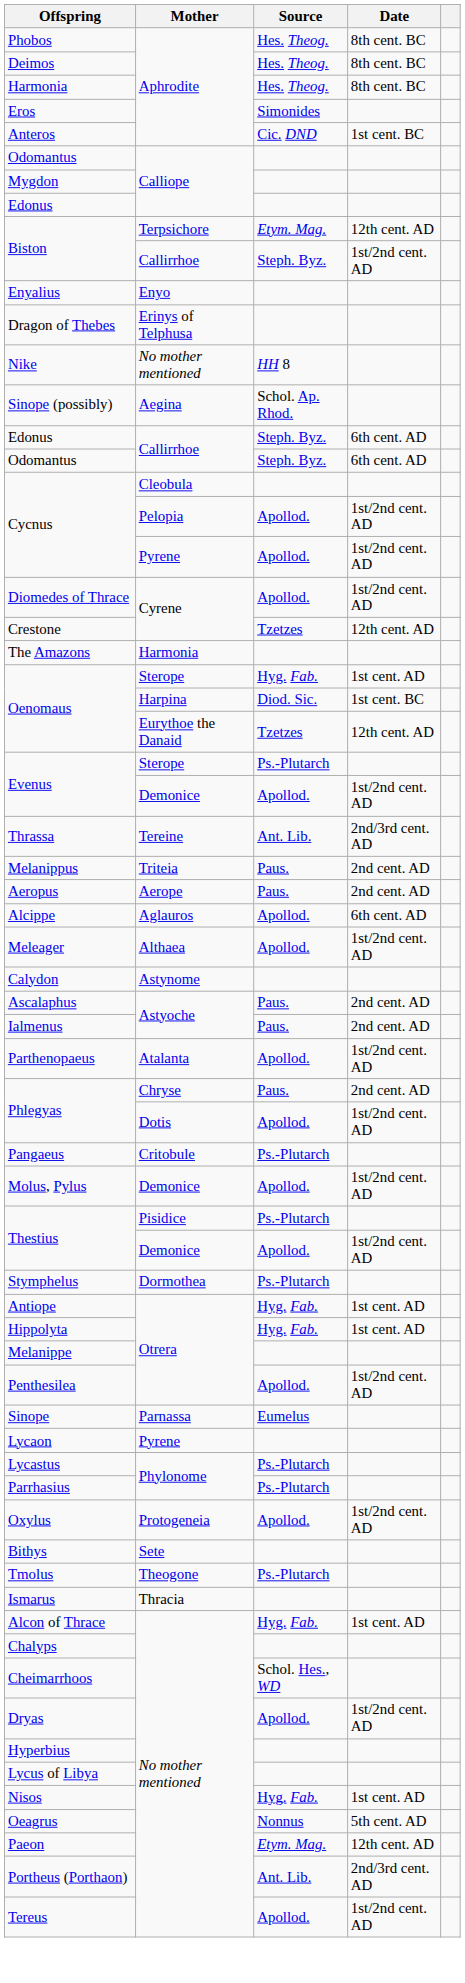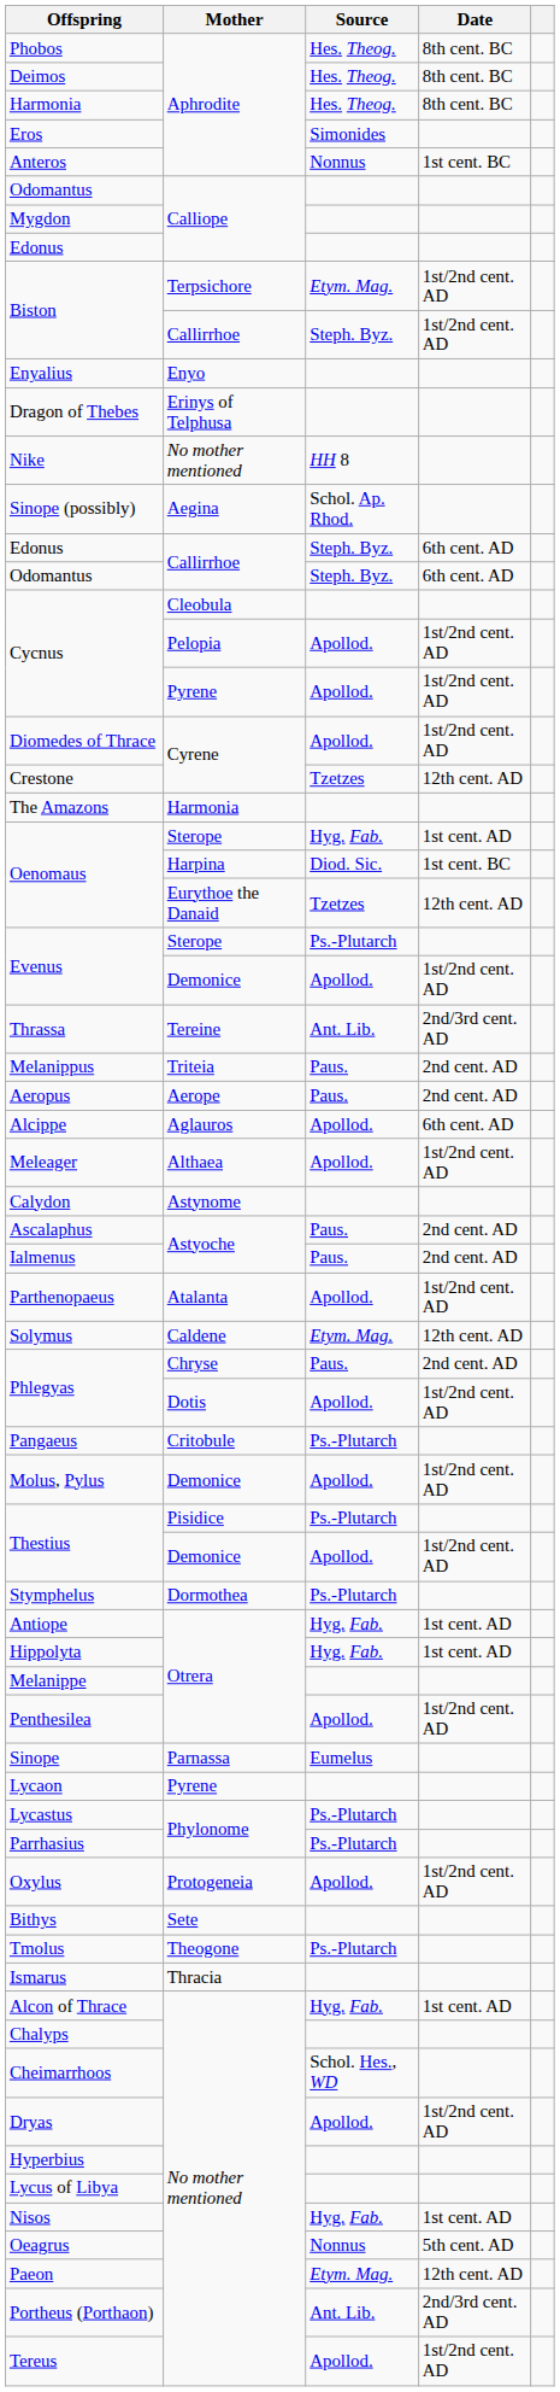Anteros | Source: Cic. DND -> Nonnus
Biston / Terpsichore | Date: 12th cent. AD -> 1st/2nd cent. AD
+ row: Solymus | Caldene | Etym. Mag. | 12th cent. AD
